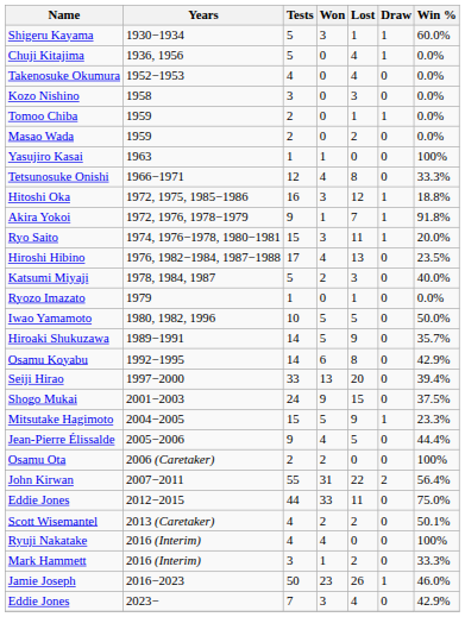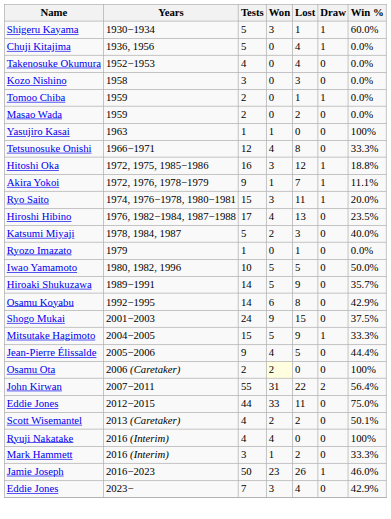Akira Yokoi | Win %: 91.8% -> 11.1%
- row: Seiji Hirao | 1997−2000 | 33 | 13 | 20 | 0 | 39.4%
Mitsutake Hagimoto | Win %: 23.3% -> 33.3%
Osamu Ota | Won: no background -> lightyellow background
